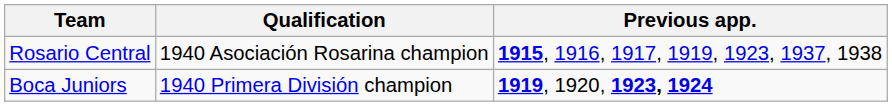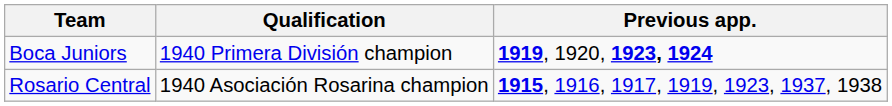rows swapped: Boca Juniors <-> Rosario Central
